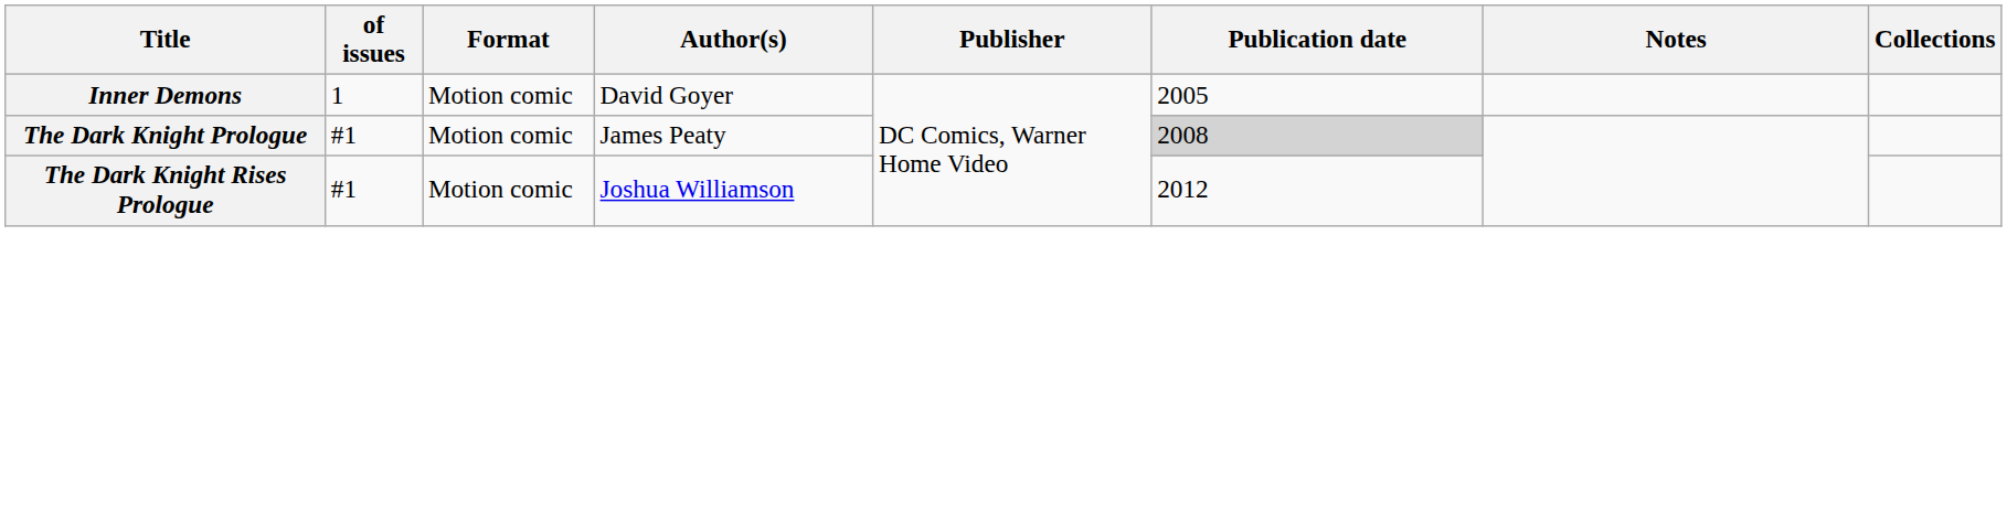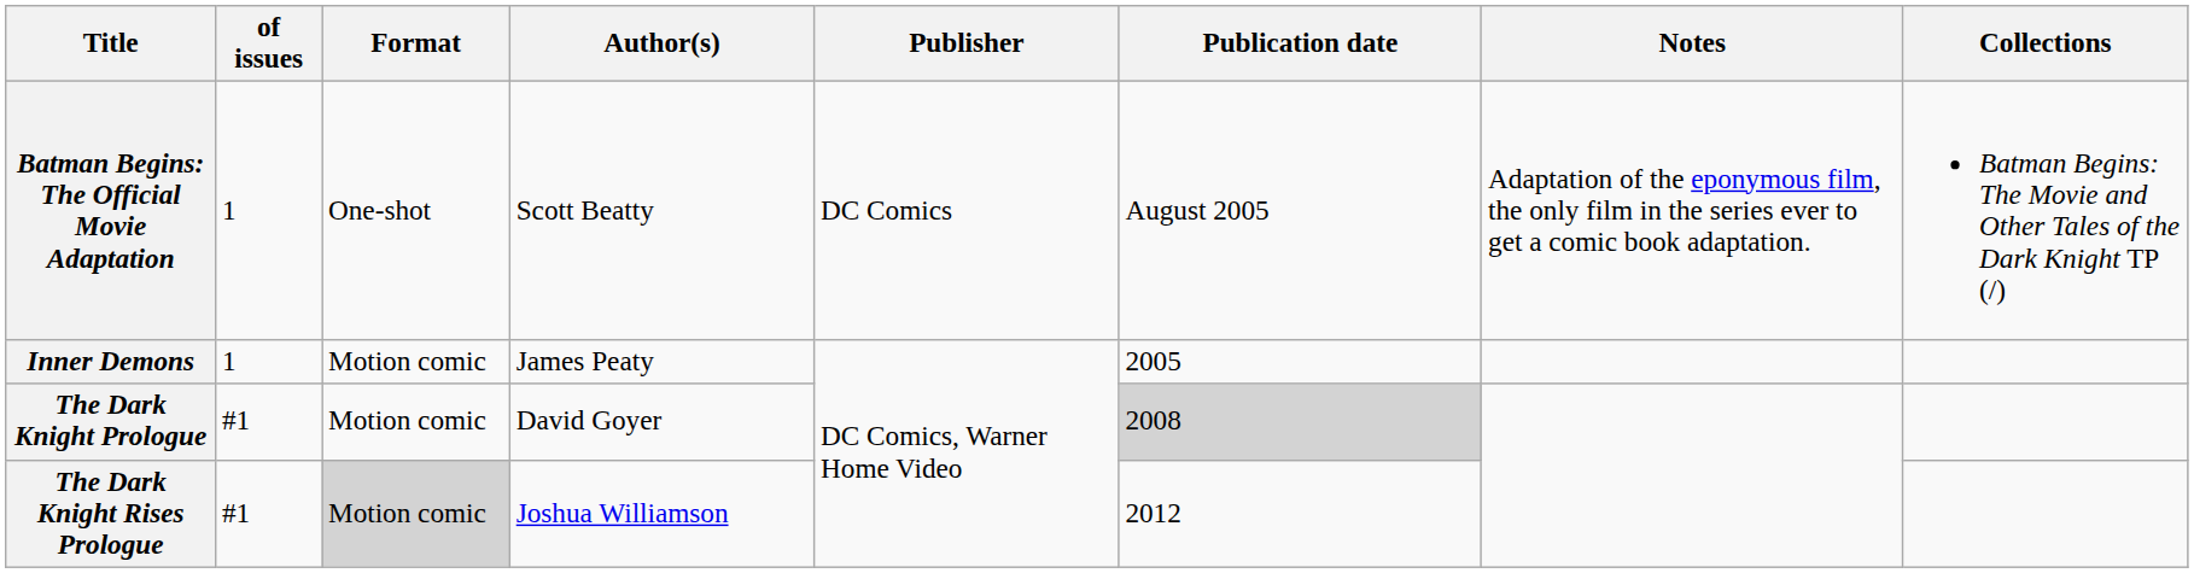+ row: Batman Begins: The Official Movie Adaptation | 1 | One-shot | Scott Beatty | DC Comics | August 2005 | Adaptation of the eponymous film, the only film in the series ever to get a comic book adaptation. | Batman Begins: The Movie and Other Tales of the Dark Knight TP (/)
Inner Demons | Author(s): David Goyer -> James Peaty
The Dark Knight Prologue | Author(s): James Peaty -> David Goyer
The Dark Knight Rises Prologue | Format: no background -> lightgrey background
